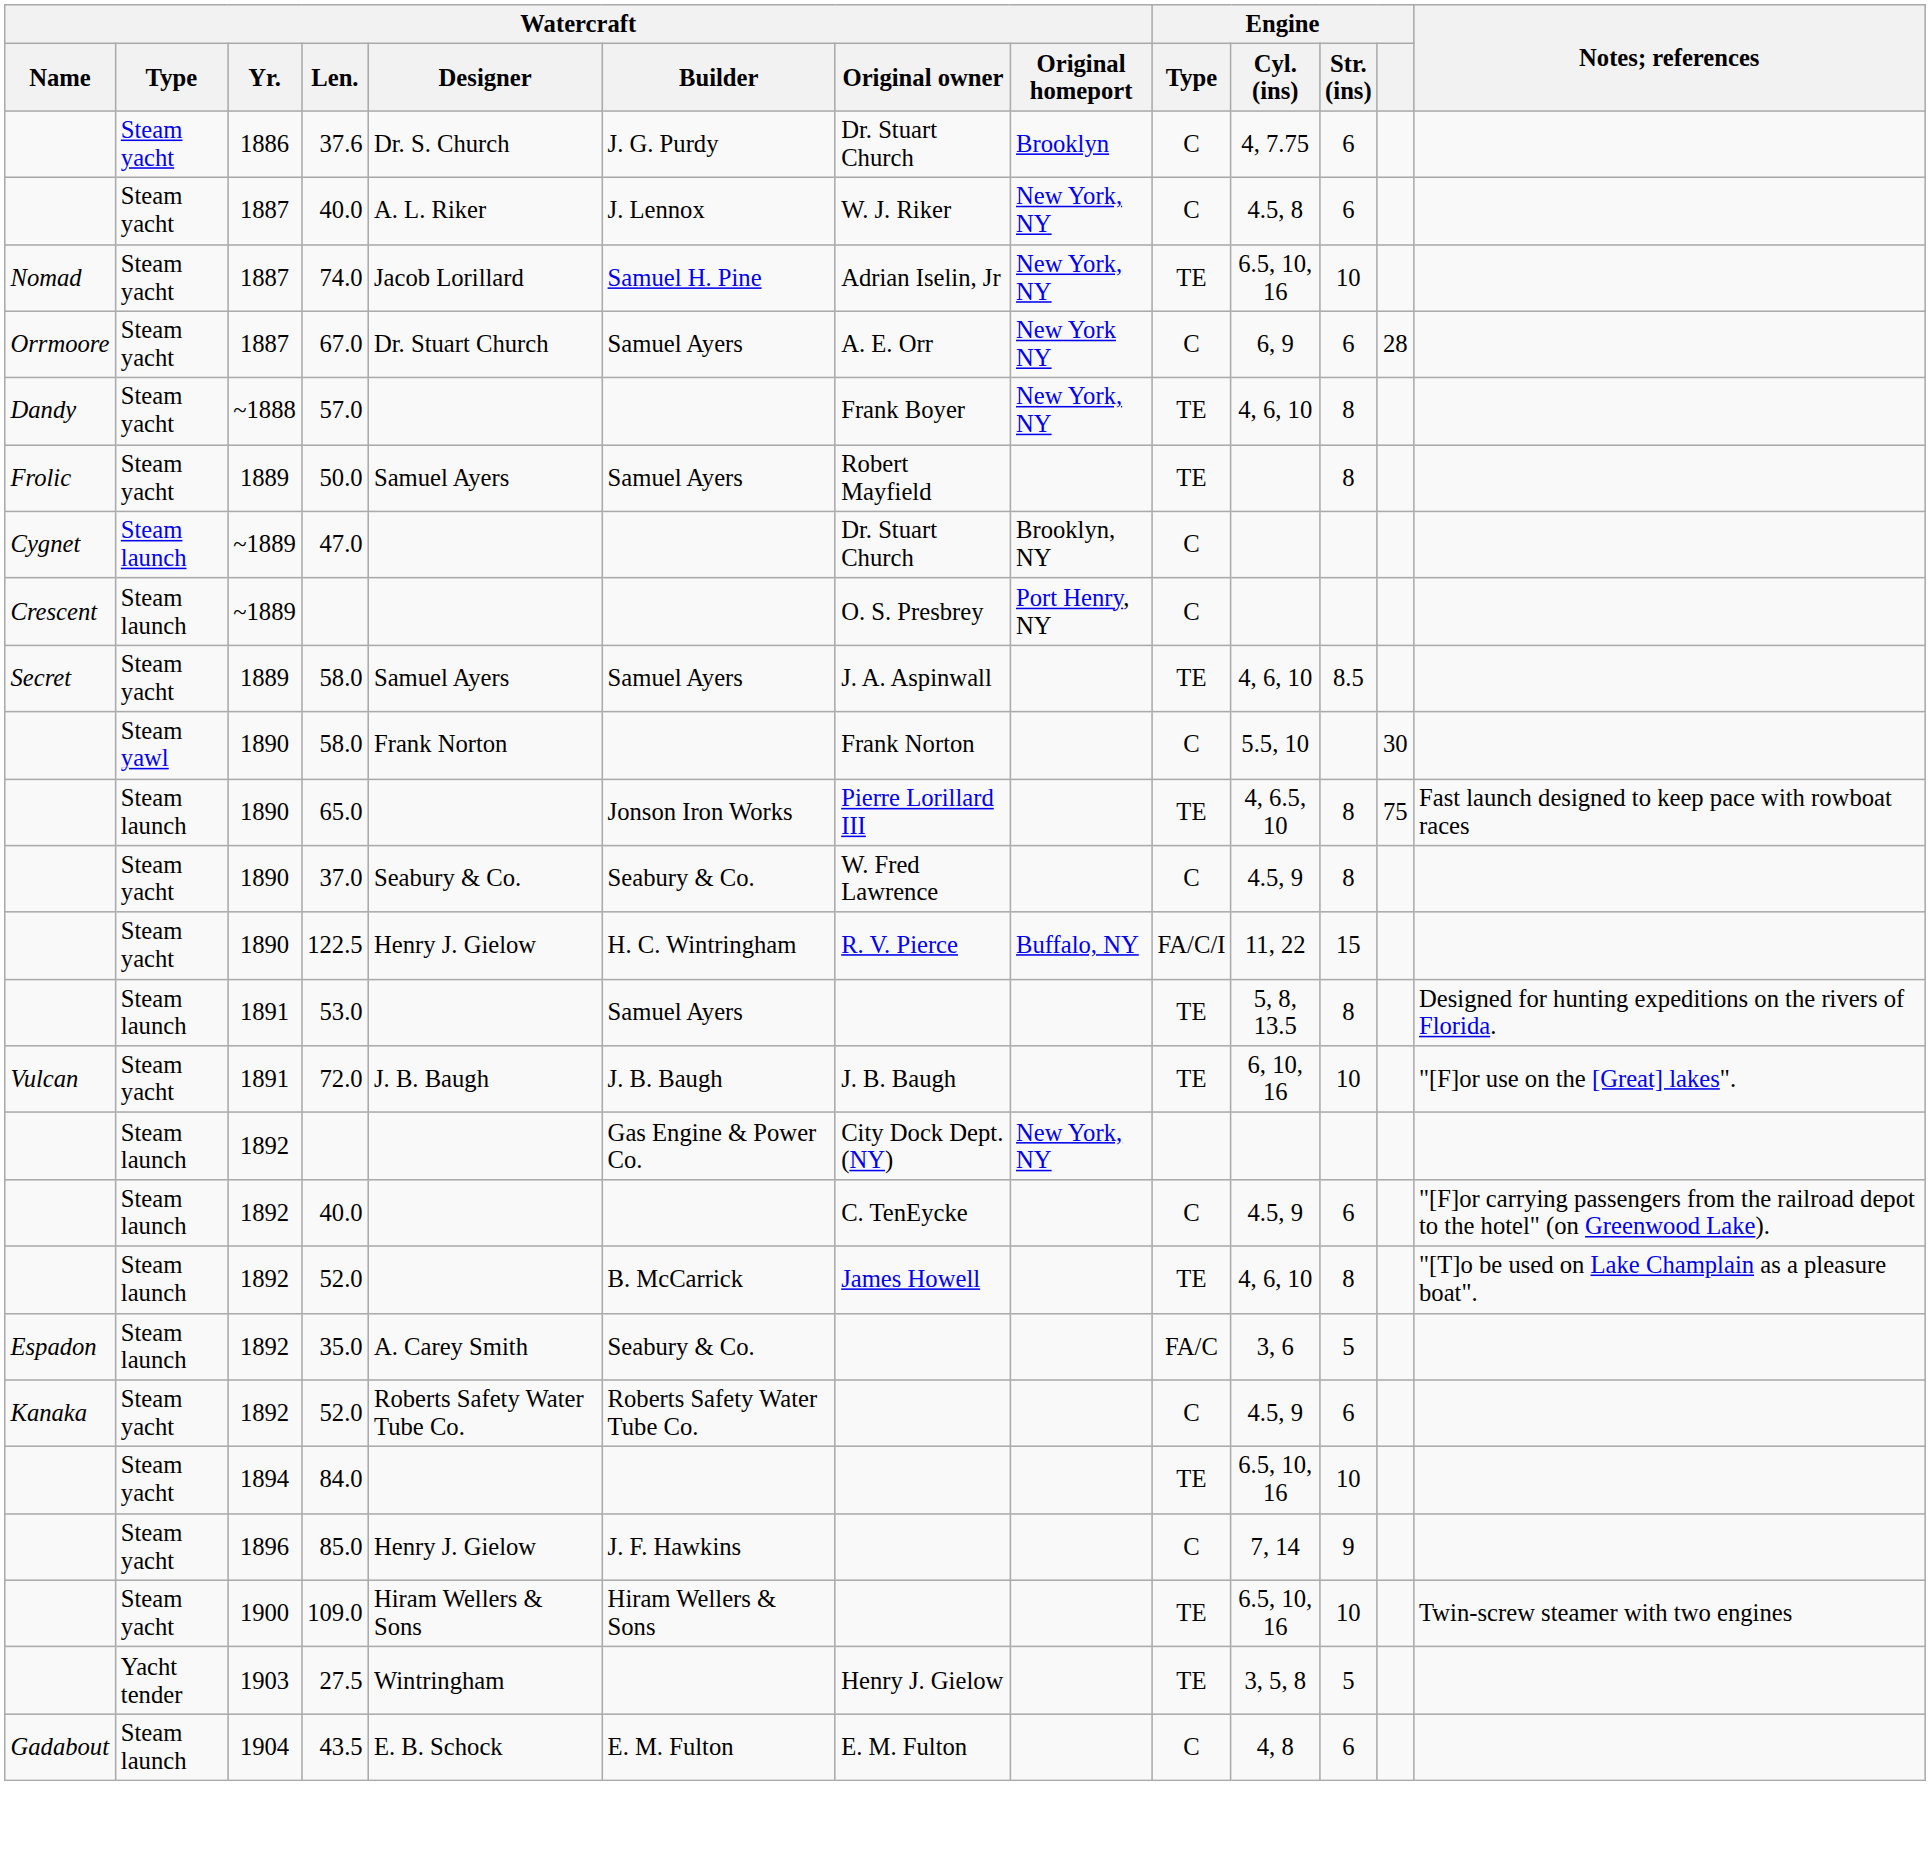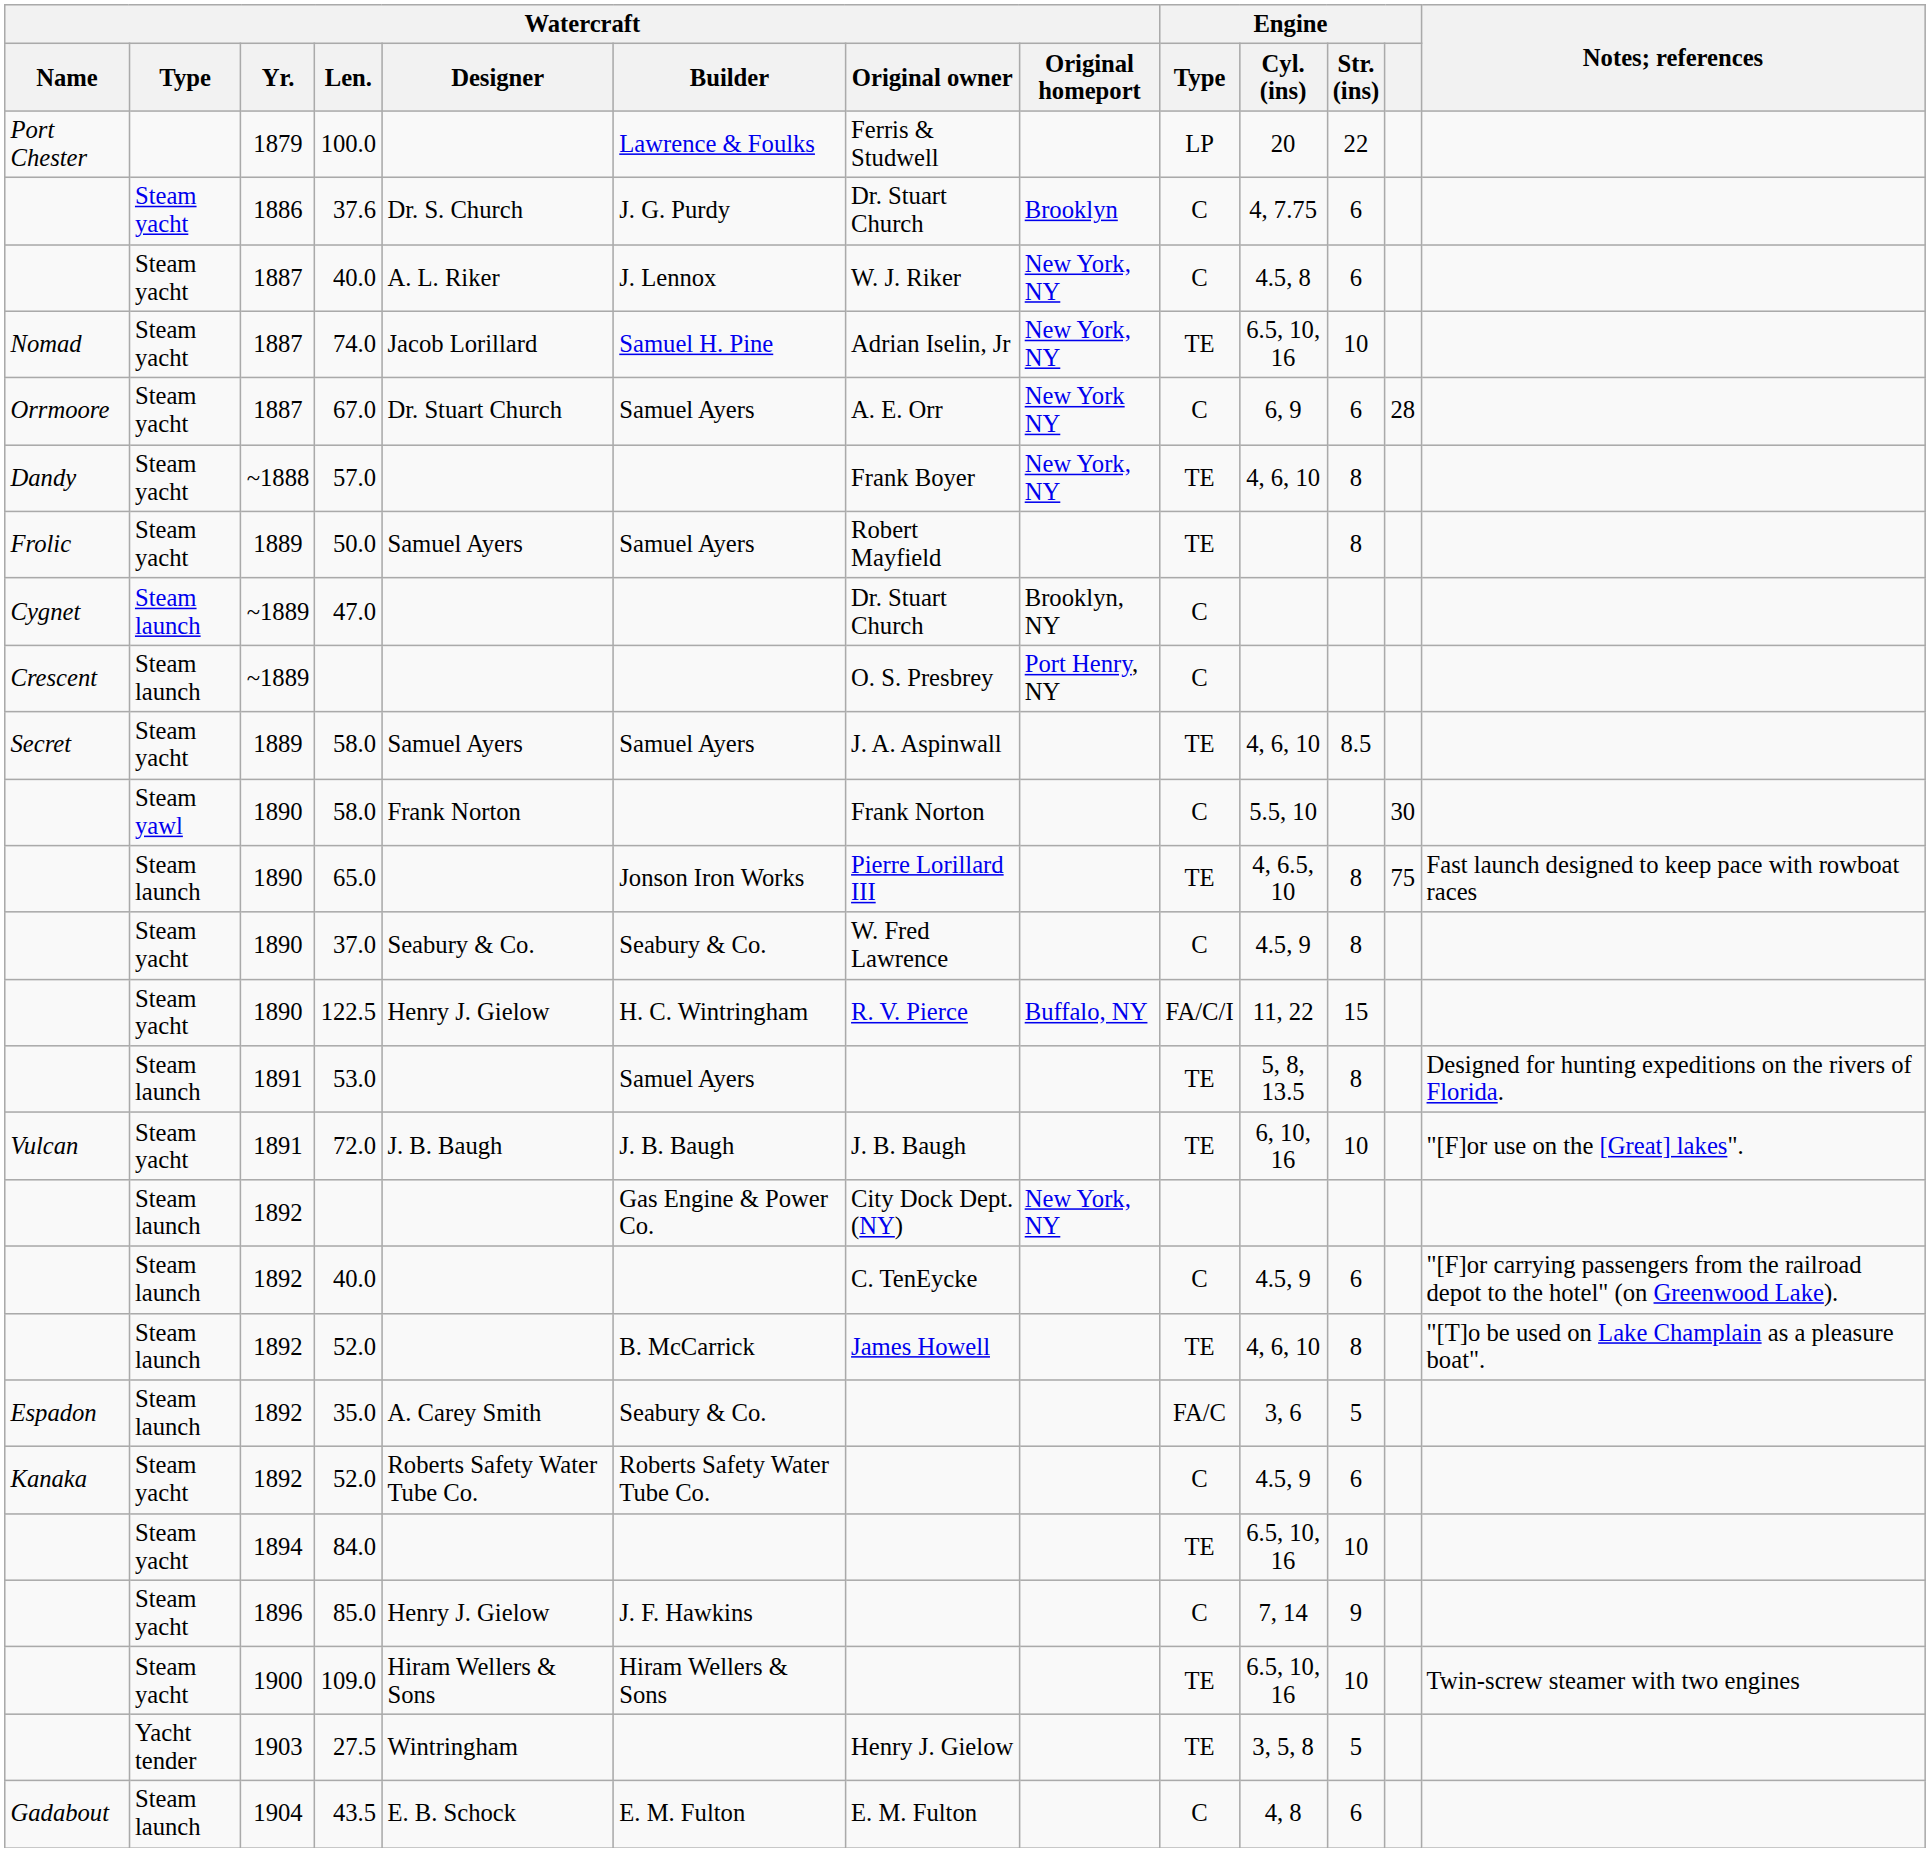+ row: Port Chester | 1879 | 100.0 | Lawrence & Foulks | Ferris & Studwell | LP | 20 | 22
